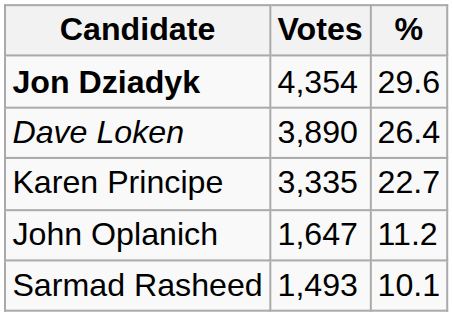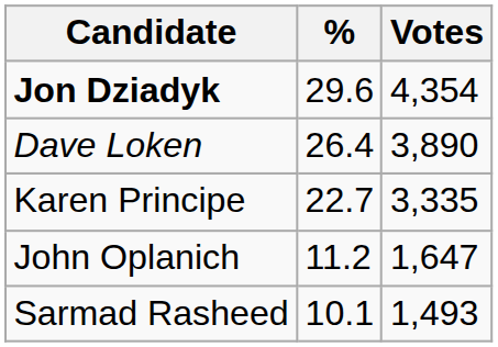columns swapped: Votes <-> %
